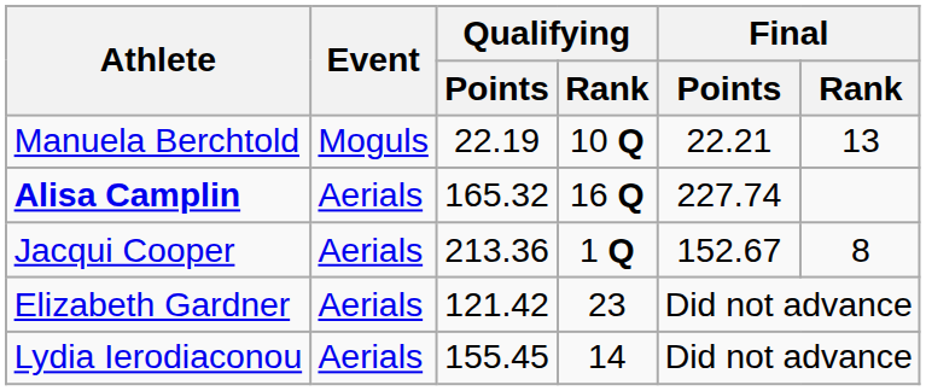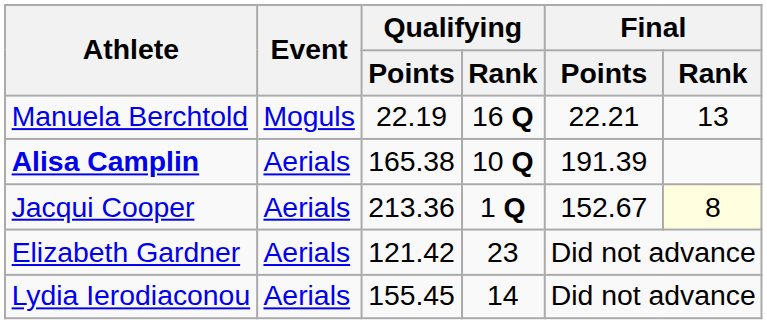Manuela Berchtold | Qualifying / Rank: 10 Q -> 16 Q
Alisa Camplin | Qualifying / Points: 165.32 -> 165.38
Alisa Camplin | Qualifying / Rank: 16 Q -> 10 Q
Alisa Camplin | Final / Points: 227.74 -> 191.39
Jacqui Cooper | Final / Rank: no background -> lightyellow background
